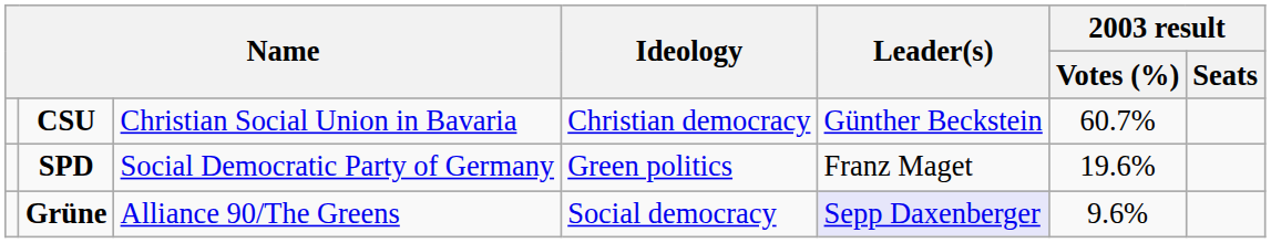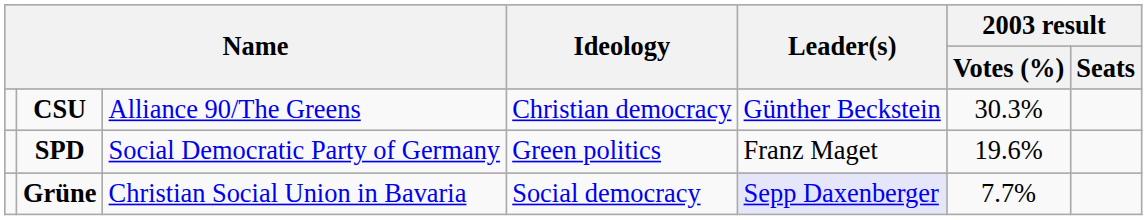CSU | column 3: Christian Social Union in Bavaria -> Alliance 90/The Greens
CSU | 2003 result / Votes (%): 60.7% -> 30.3%
Grüne | column 3: Alliance 90/The Greens -> Christian Social Union in Bavaria
Grüne | 2003 result / Votes (%): 9.6% -> 7.7%
